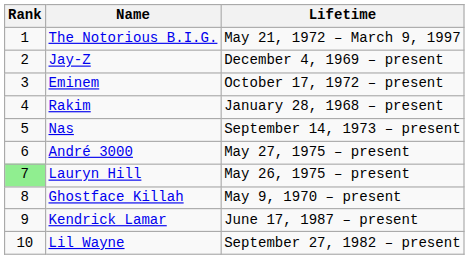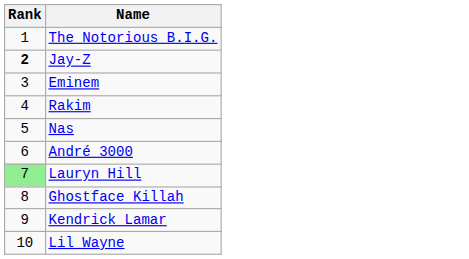- column: Lifetime | May 21, 1972 – March 9, 1997 | December 4, 1969 – present | October 17, 1972 – present | January 28, 1968 – present | September 14, 1973 – present | May 27, 1975 – present | May 26, 1975 – present | May 9, 1970 – present | June 17, 1987 – present | September 27, 1982 – present
Jay-Z | Rank: normal -> bold
